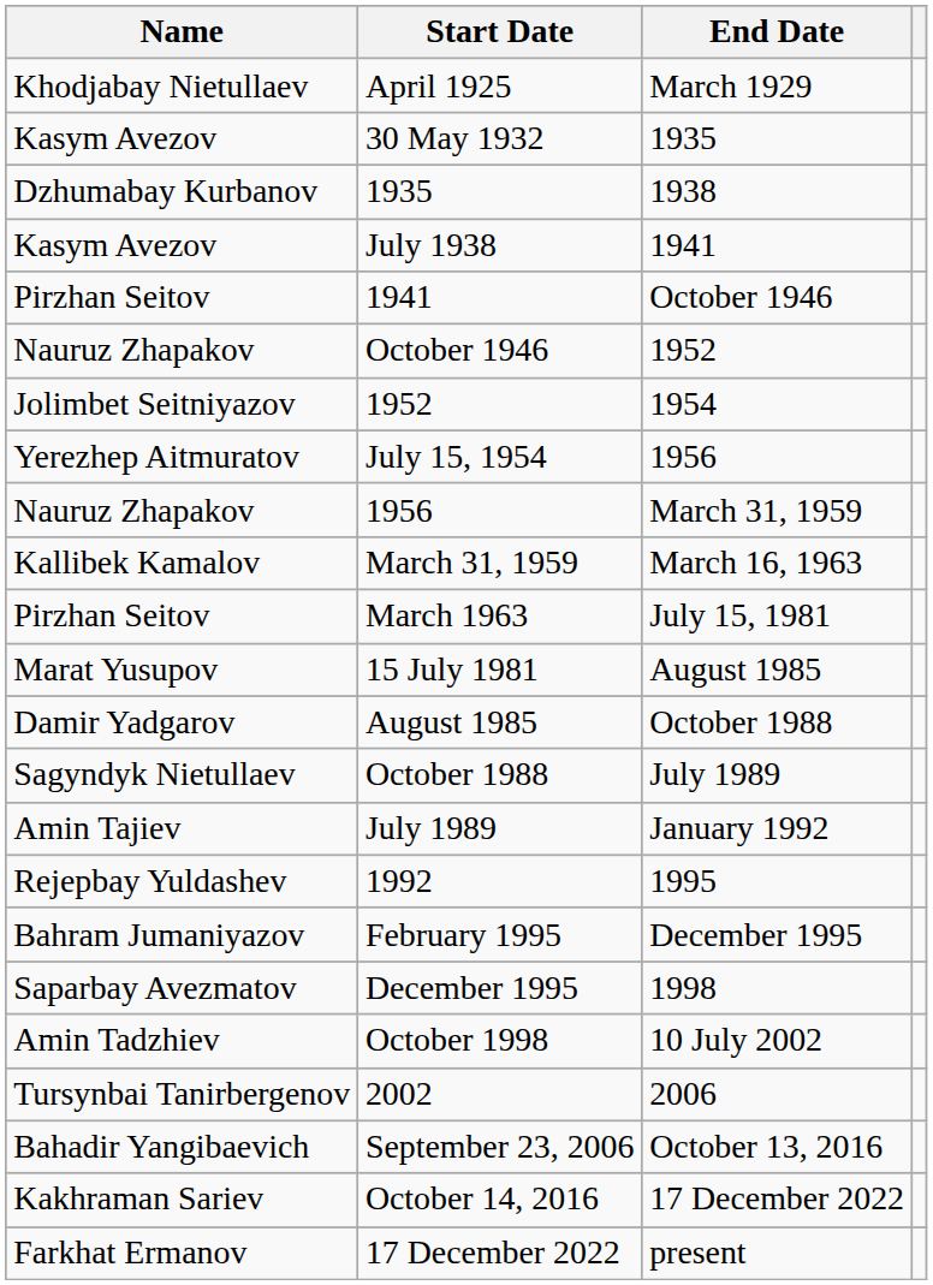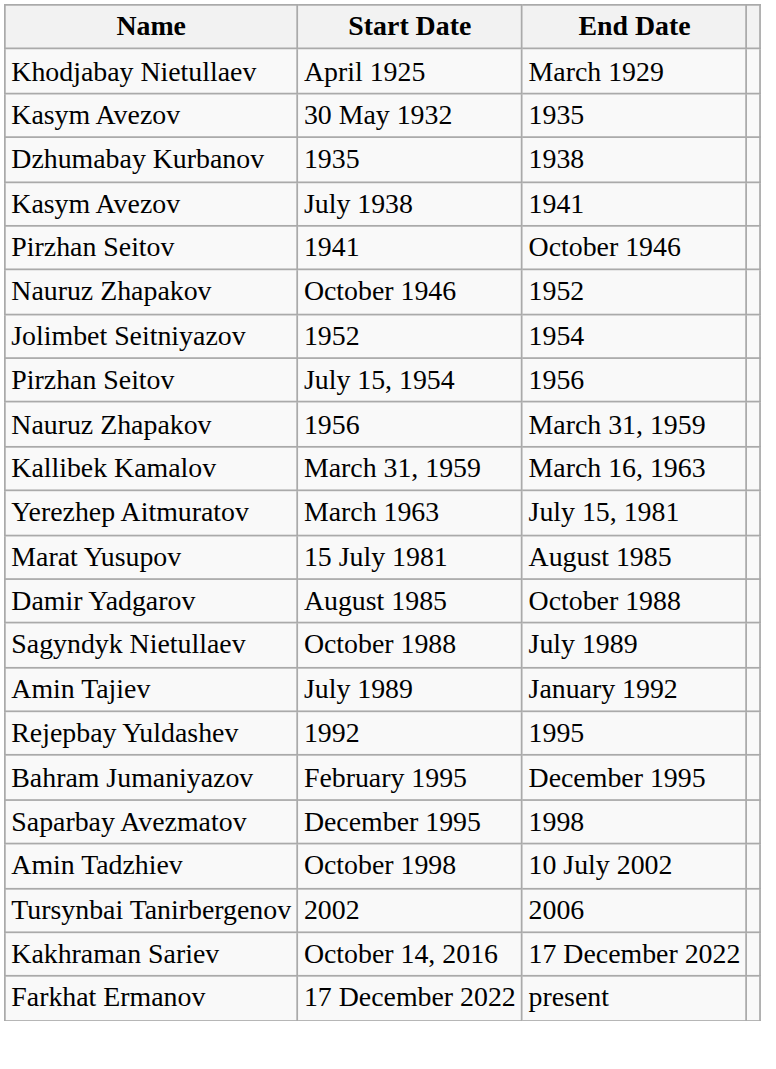July 15, 1954 | Name: Yerezhep Aitmuratov -> Pirzhan Seitov
March 1963 | Name: Pirzhan Seitov -> Yerezhep Aitmuratov
- row: Bahadir Yangibaevich | September 23, 2006 | October 13, 2016
